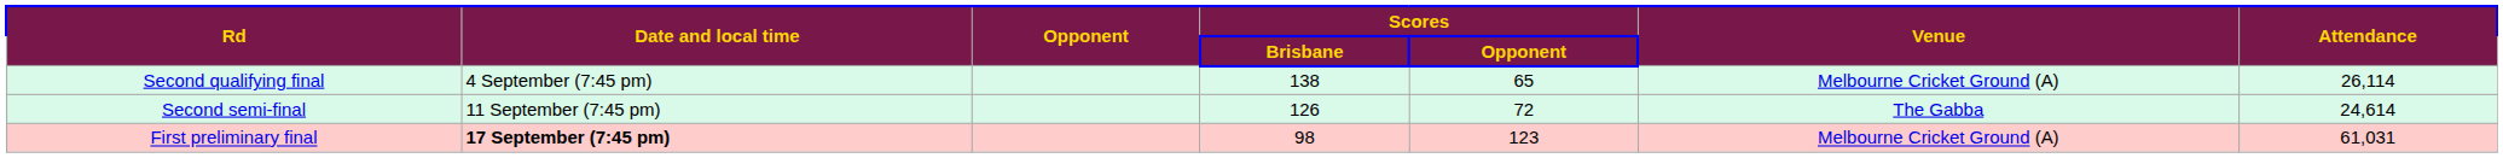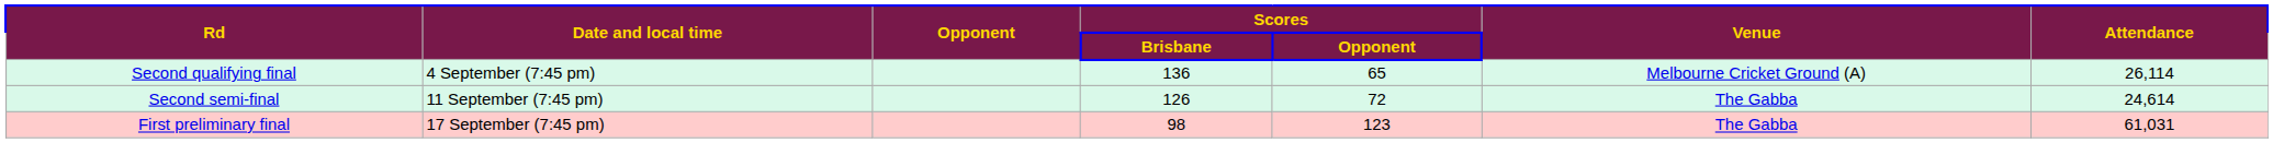Second qualifying final | Scores / Brisbane: 138 -> 136
First preliminary final | Date and local time: bold -> normal
First preliminary final | Venue: Melbourne Cricket Ground (A) -> The Gabba
